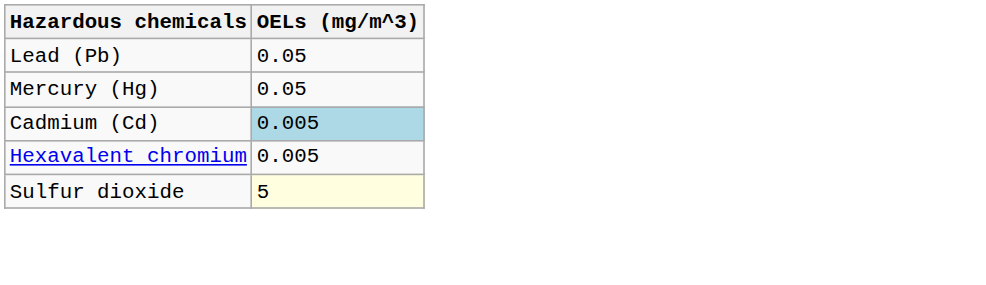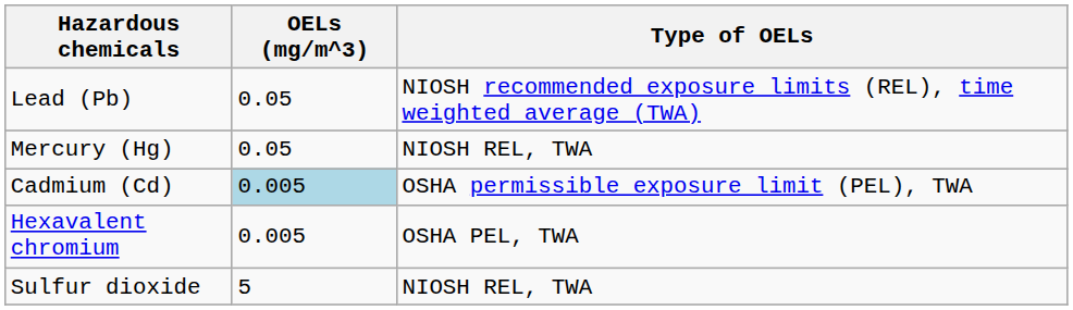+ column: Type of OELs | NIOSH recommended exposure limits (REL), time weighted average (TWA) | NIOSH REL, TWA | OSHA permissible exposure limit (PEL), TWA | OSHA PEL, TWA | NIOSH REL, TWA
Sulfur dioxide | OELs (mg/m^3): lightyellow background -> no background
